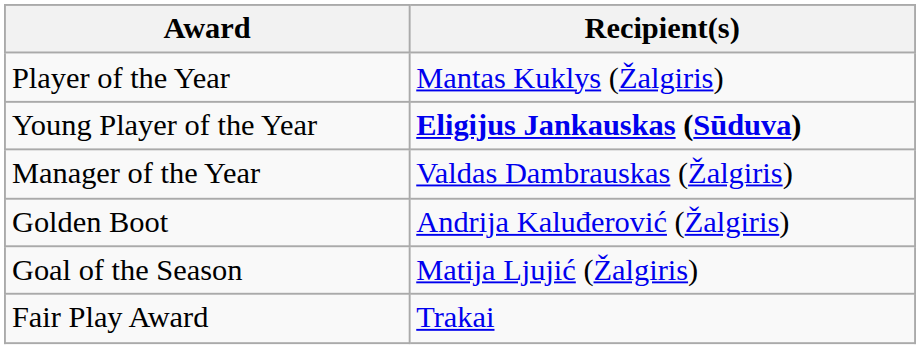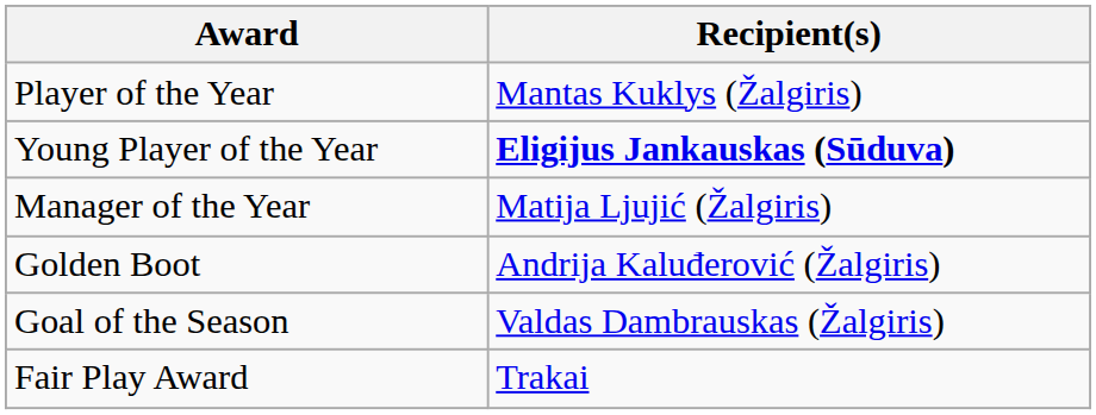Manager of the Year | Recipient(s): Valdas Dambrauskas (Žalgiris) -> Matija Ljujić (Žalgiris)
Goal of the Season | Recipient(s): Matija Ljujić (Žalgiris) -> Valdas Dambrauskas (Žalgiris)
